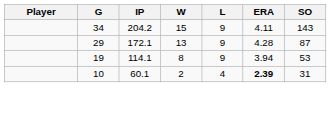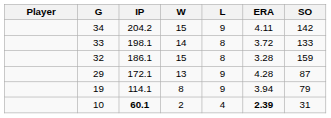34 | SO: 143 -> 142
+ row: 33 | 198.1 | 14 | 8 | 3.72 | 133
+ row: 32 | 186.1 | 15 | 8 | 3.28 | 159
19 | SO: 53 -> 79
10 | IP: normal -> bold
